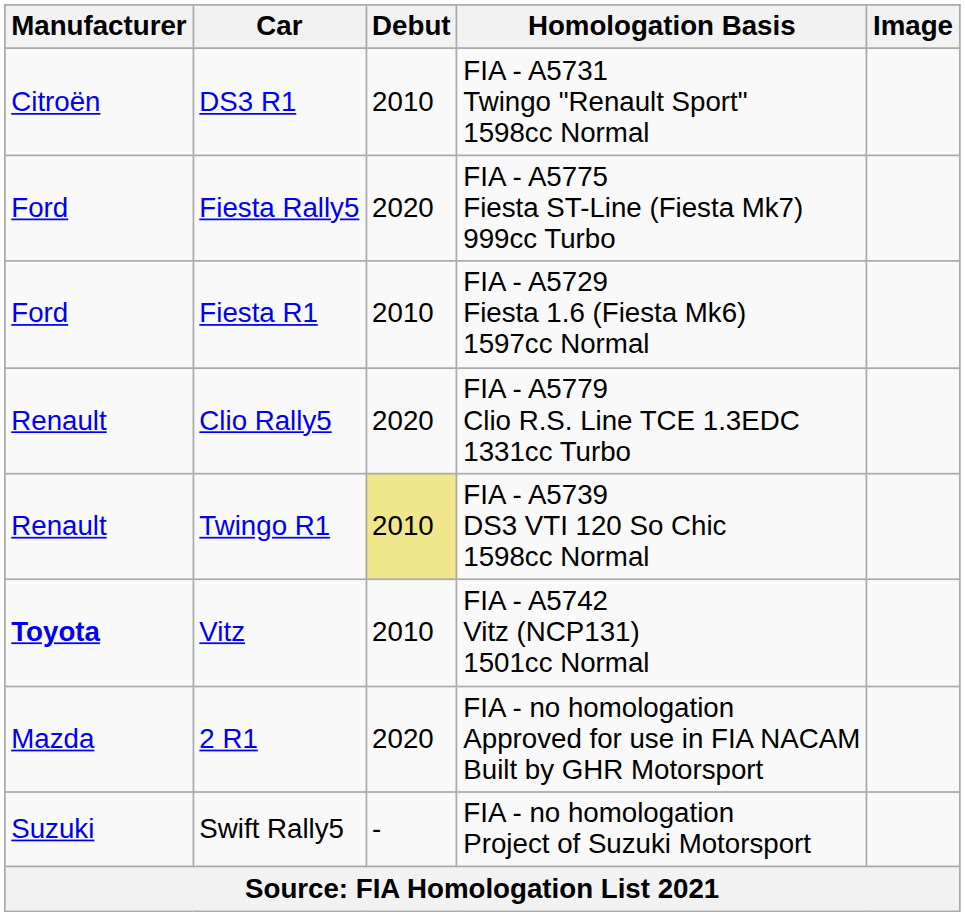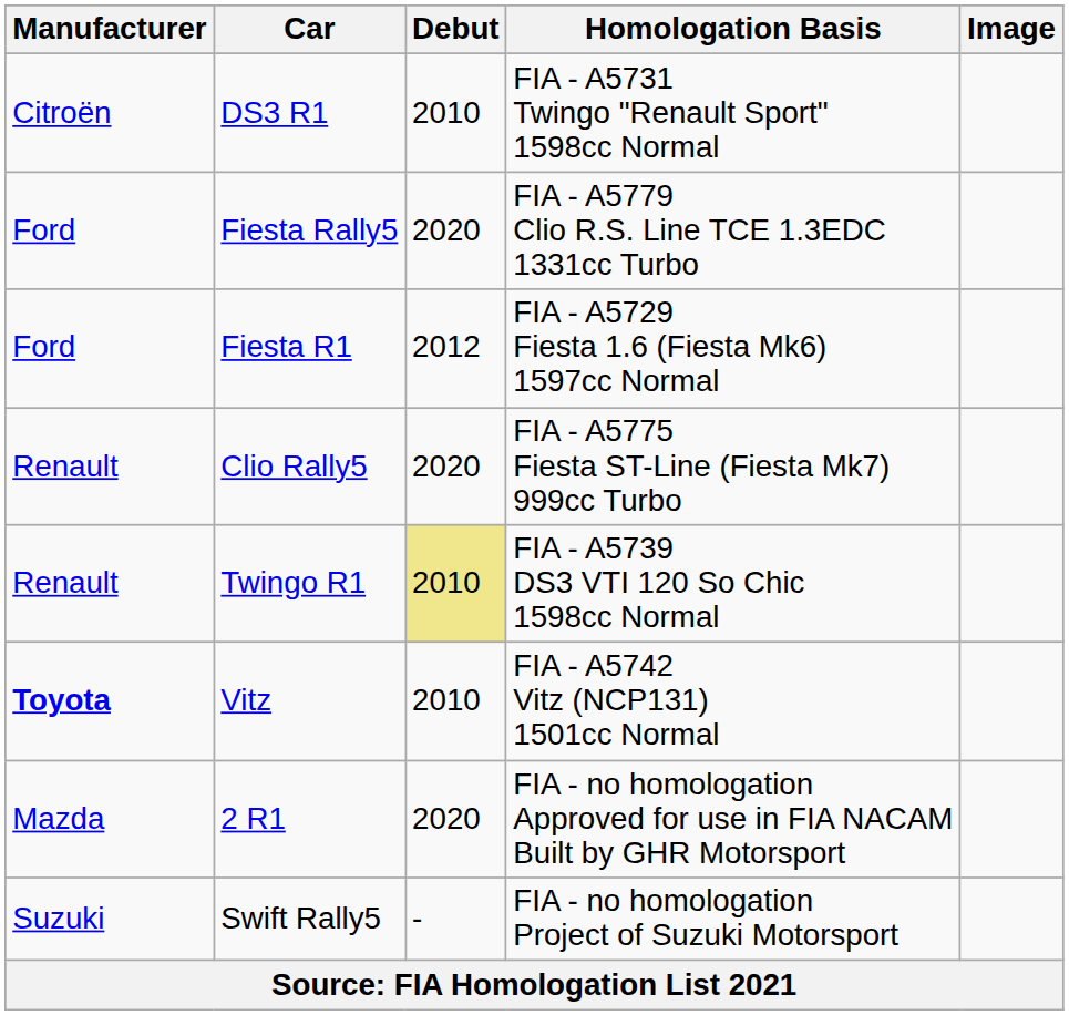Fiesta Rally5 | Homologation Basis: FIA - A5775 Fiesta ST-Line (Fiesta Mk7) 999cc Turbo -> FIA - A5779 Clio R.S. Line TCE 1.3EDC 1331cc Turbo
Fiesta R1 | Debut: 2010 -> 2012
Clio Rally5 | Homologation Basis: FIA - A5779 Clio R.S. Line TCE 1.3EDC 1331cc Turbo -> FIA - A5775 Fiesta ST-Line (Fiesta Mk7) 999cc Turbo
